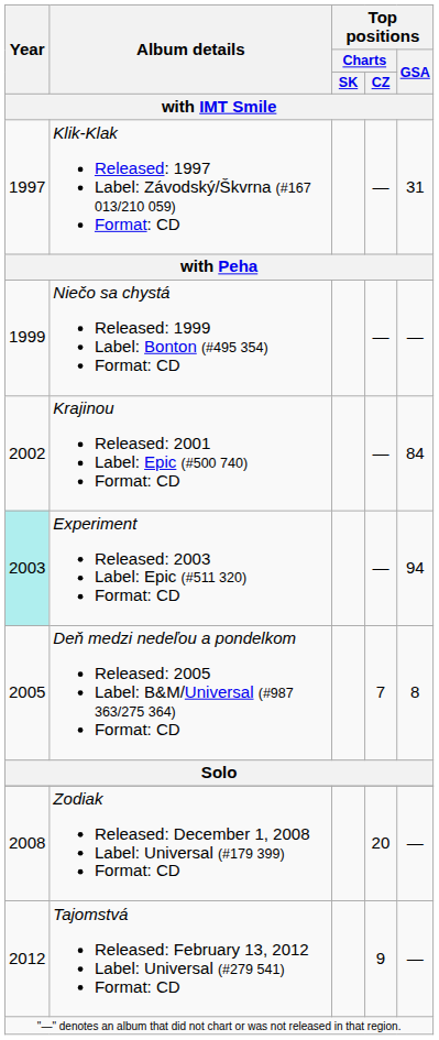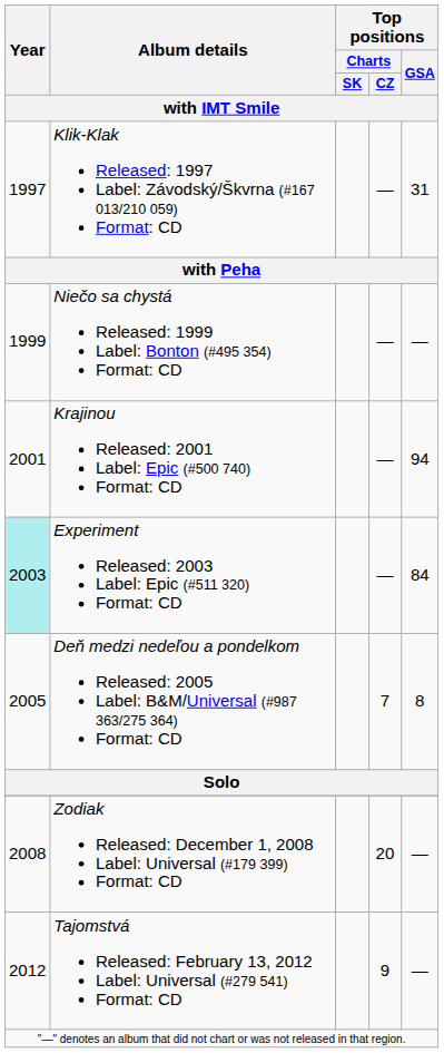Krajinou Released: 2001 Label: Epic (#500 740) Format: CD | Year: 2002 -> 2001
Krajinou Released: 2001 Label: Epic (#500 740) Format: CD | Top positions / GSA: 84 -> 94
Experiment Released: 2003 Label: Epic (#511 320) Format: CD | Top positions / GSA: 94 -> 84
